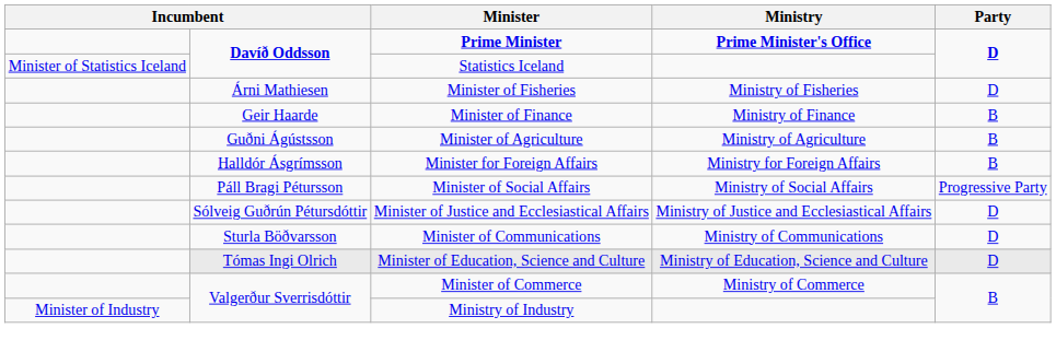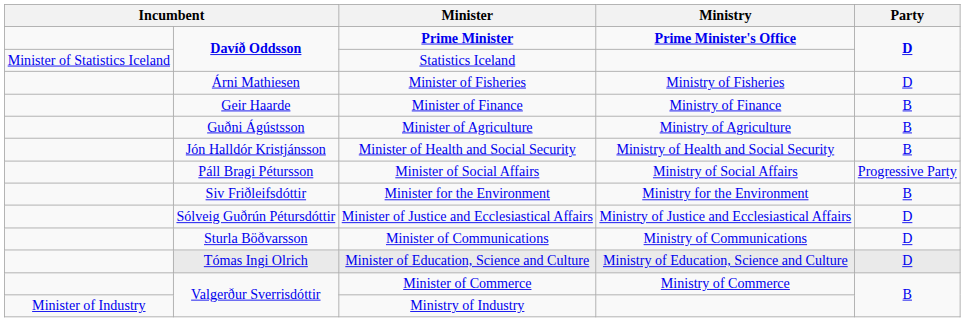- row: Halldór Ásgrímsson | Minister for Foreign Affairs | Ministry for Foreign Affairs | B
+ row: Jón Halldór Kristjánsson | Minister of Health and Social Security | Ministry of Health and Social Security | B
+ row: Siv Friðleifsdóttir | Minister for the Environment | Ministry for the Environment | B
